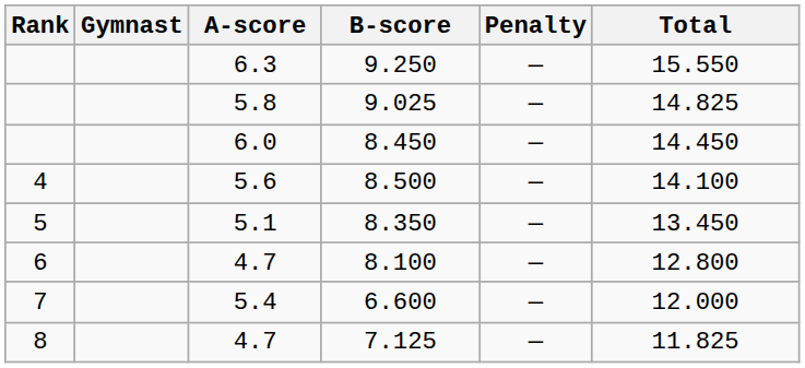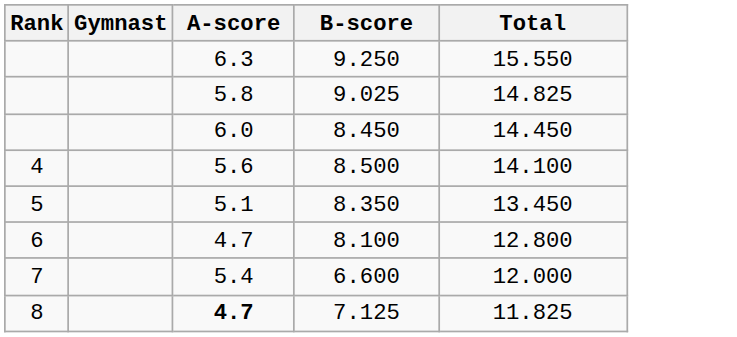- column: Penalty | — | — | — | — | — | — | — | —
7.125 | A-score: normal -> bold
